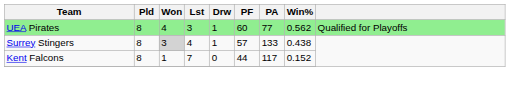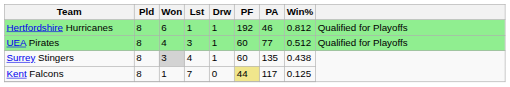+ row: Hertfordshire Hurricanes | 8 | 6 | 1 | 1 | 192 | 46 | 0.812 | Qualified for Playoffs
UEA Pirates | Win%: 0.562 -> 0.512
Surrey Stingers | PF: 57 -> 60
Surrey Stingers | PA: 133 -> 135
Kent Falcons | PF: no background -> khaki background
Kent Falcons | Win%: 0.152 -> 0.125
